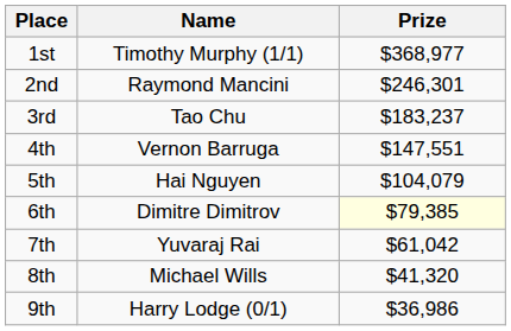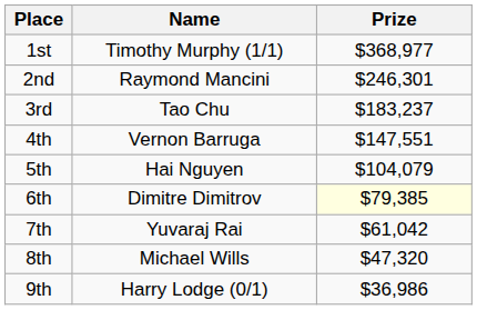8th | Prize: $41,320 -> $47,320
